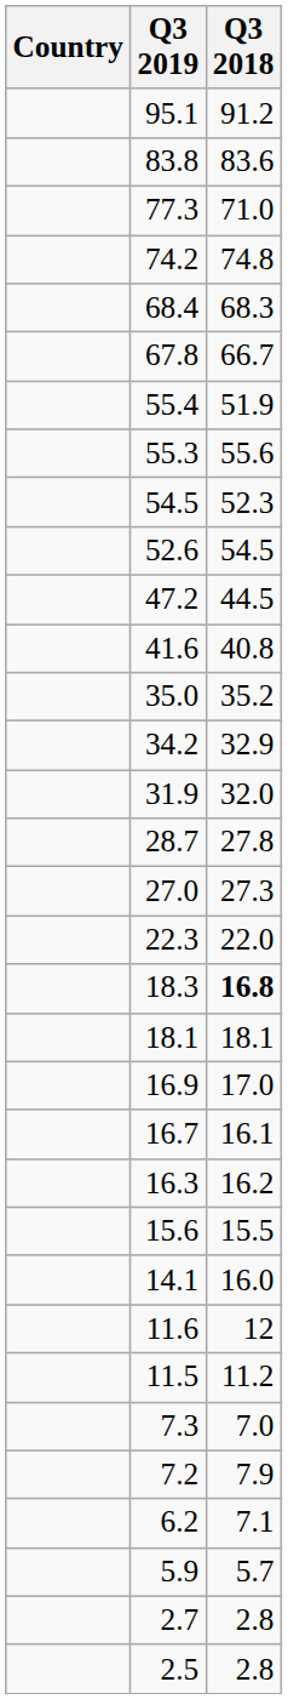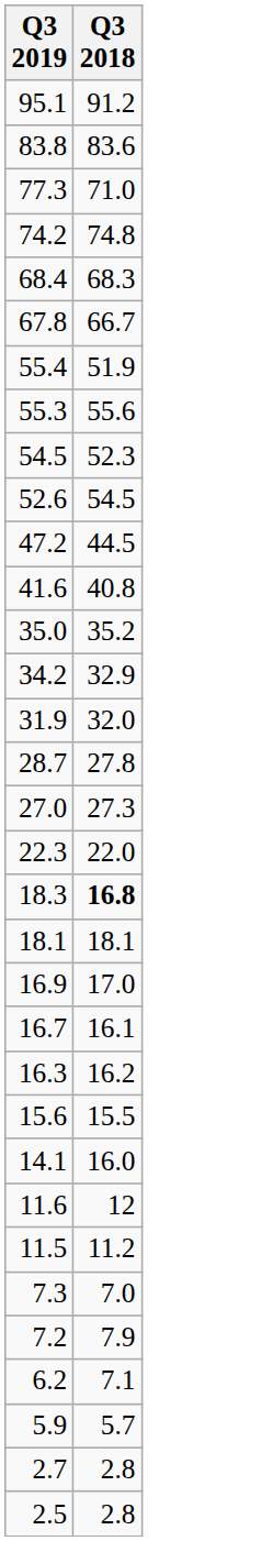- column: Country
